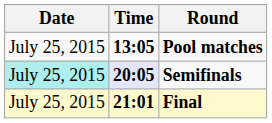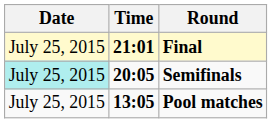rows swapped: Pool matches <-> Final
Semifinals | Time: lavender background -> no background
